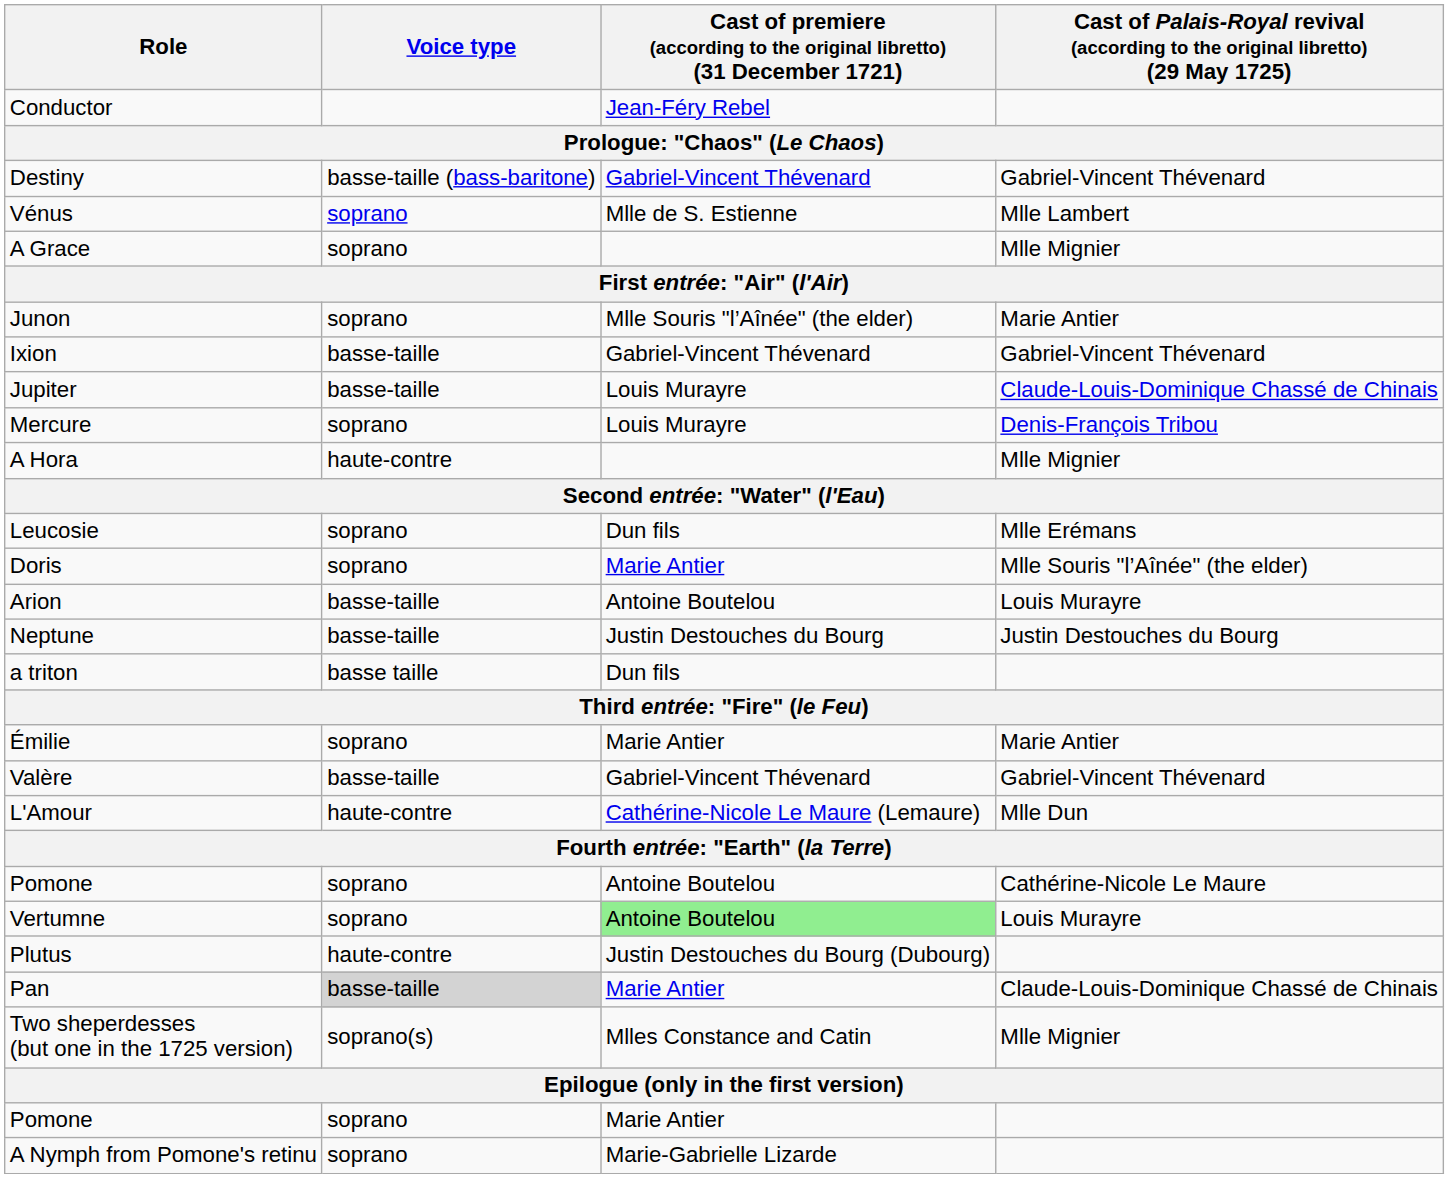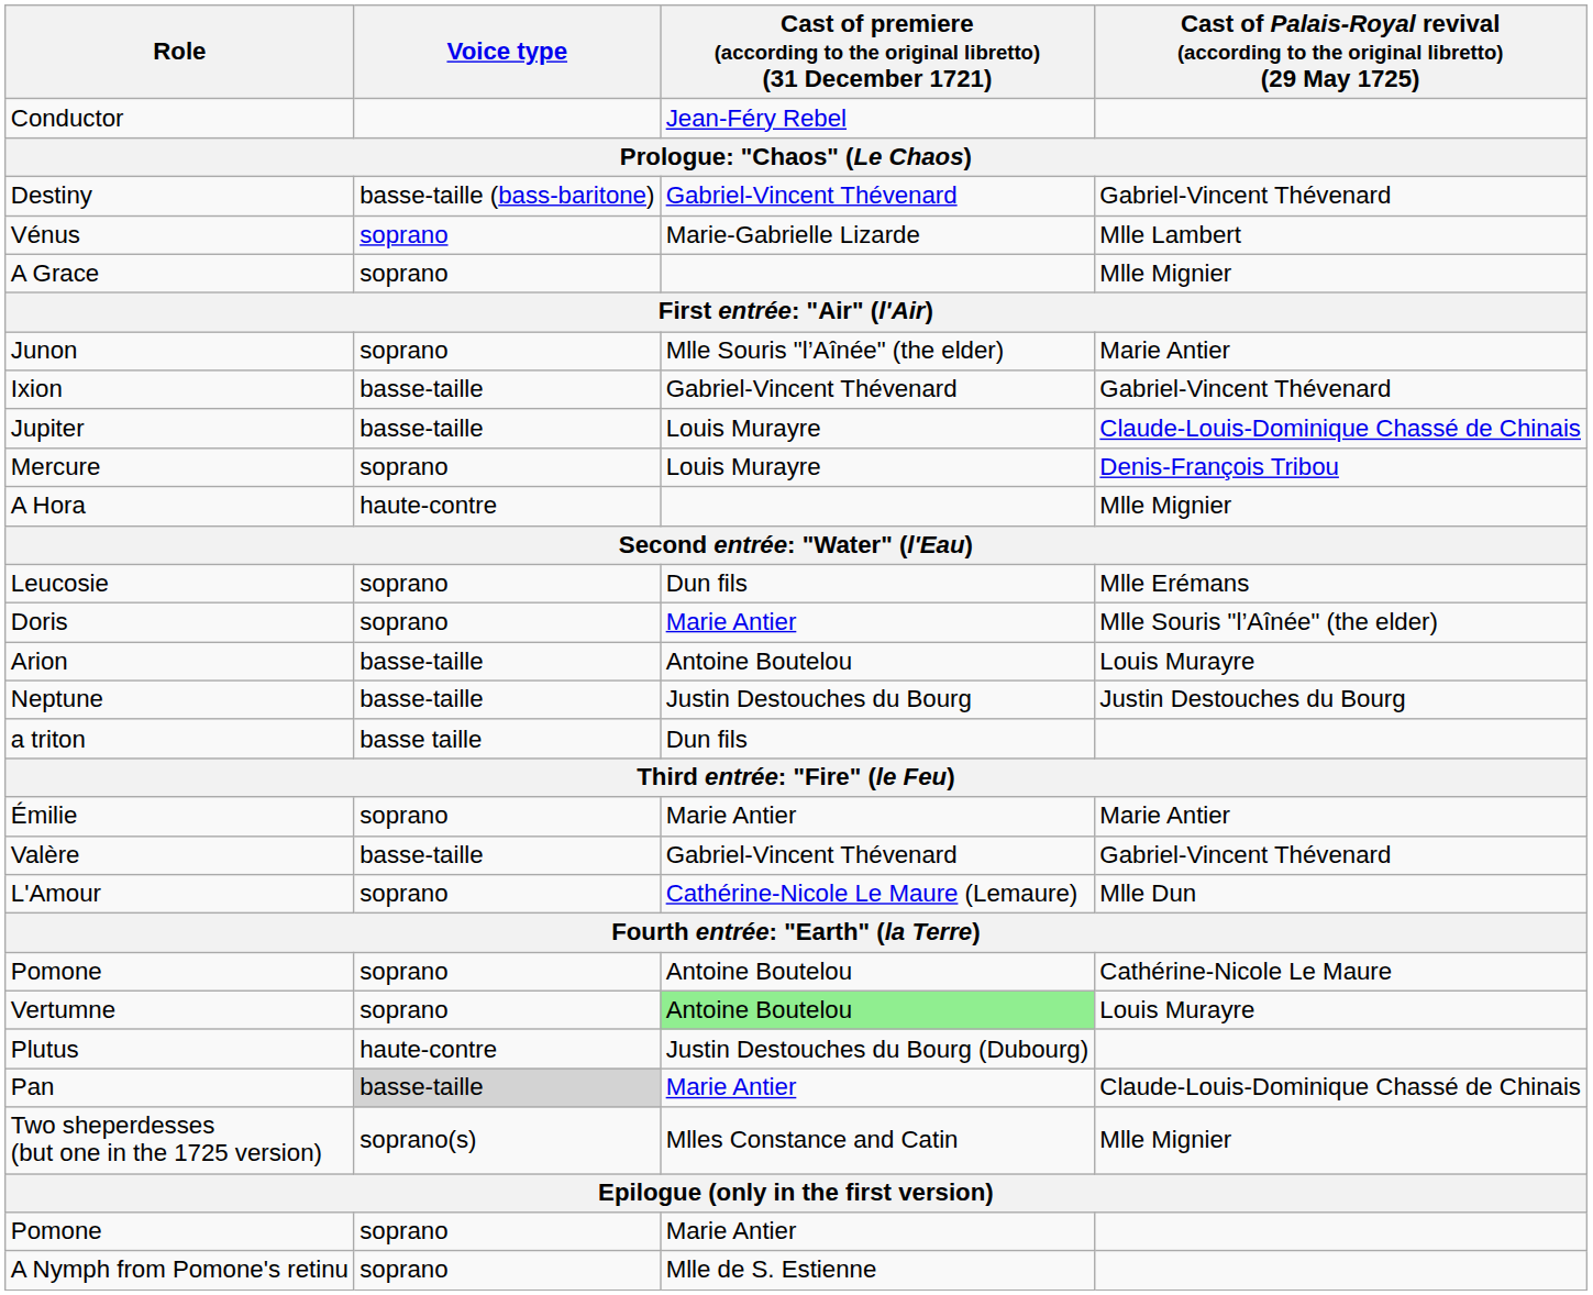Vénus | column 3: Mlle de S. Estienne -> Marie-Gabrielle Lizarde
L'Amour | Voice type: haute-contre -> soprano
A Nymph from Pomone's retinu | column 3: Marie-Gabrielle Lizarde -> Mlle de S. Estienne
